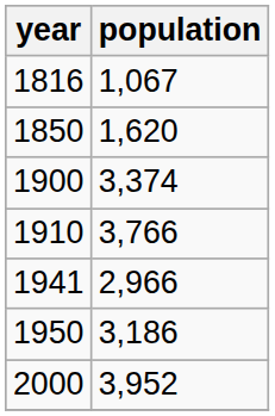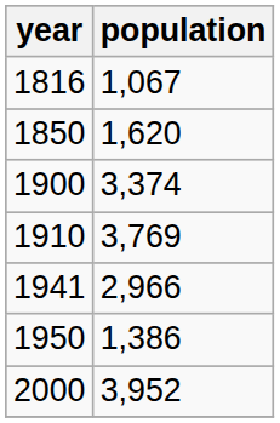1910 | population: 3,766 -> 3,769
1950 | population: 3,186 -> 1,386
